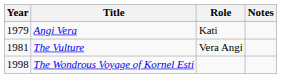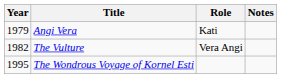The Vulture | Year: 1981 -> 1982
The Wondrous Voyage of Kornel Esti | Year: 1998 -> 1995
